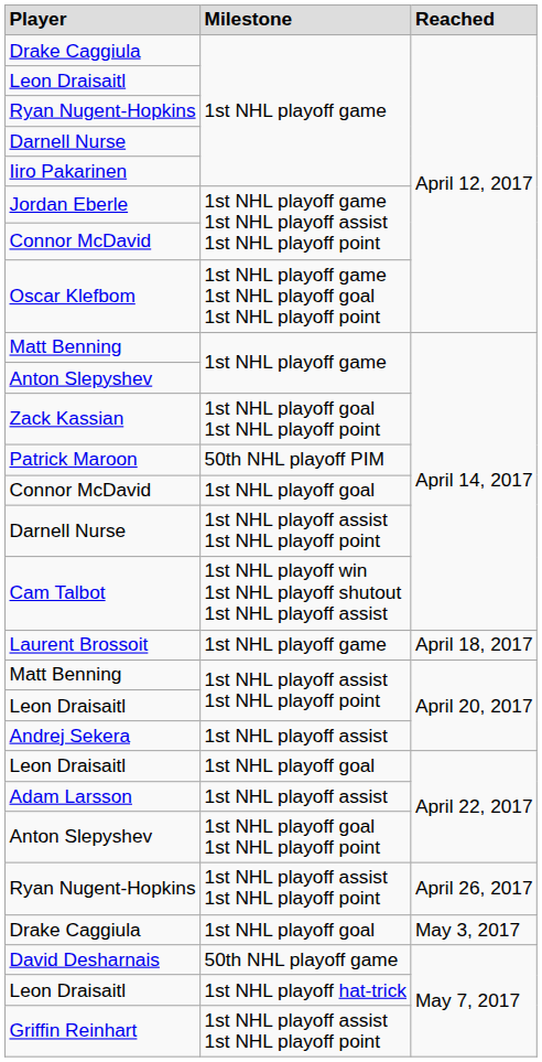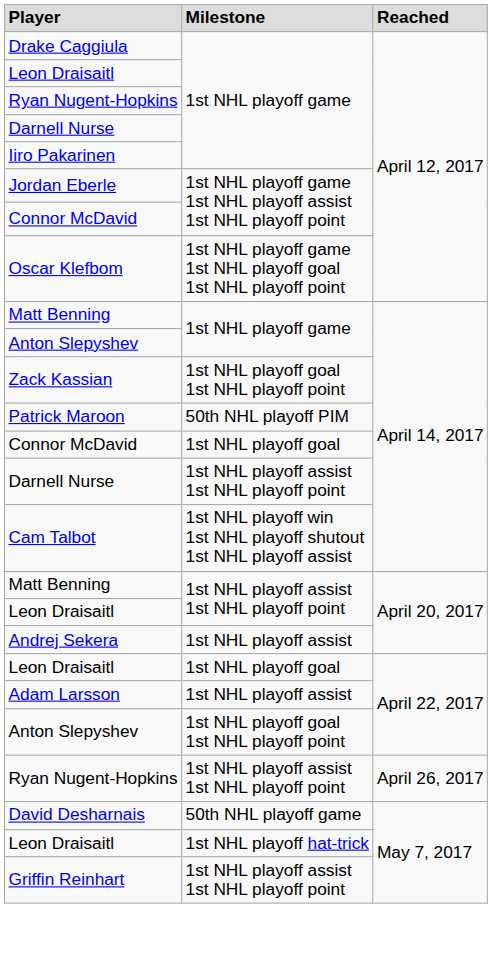- row: Laurent Brossoit | 1st NHL playoff game | April 18, 2017
- row: Drake Caggiula | 1st NHL playoff goal | May 3, 2017
